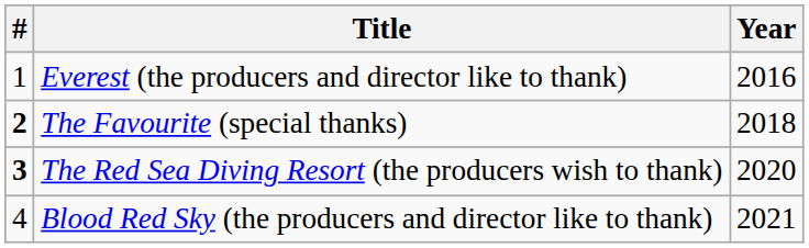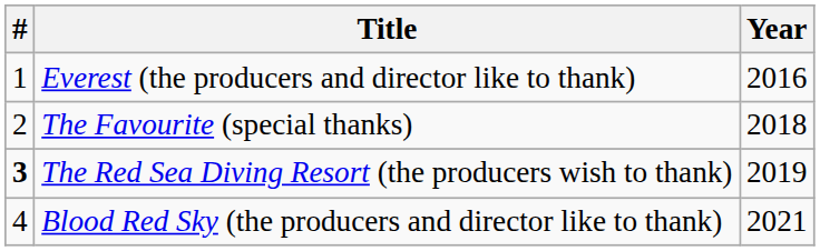The Favourite (special thanks) | #: bold -> normal
The Red Sea Diving Resort (the producers wish to thank) | Year: 2020 -> 2019
